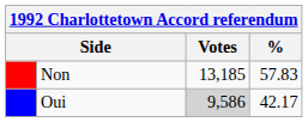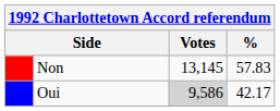Non | Votes: 13,185 -> 13,145
